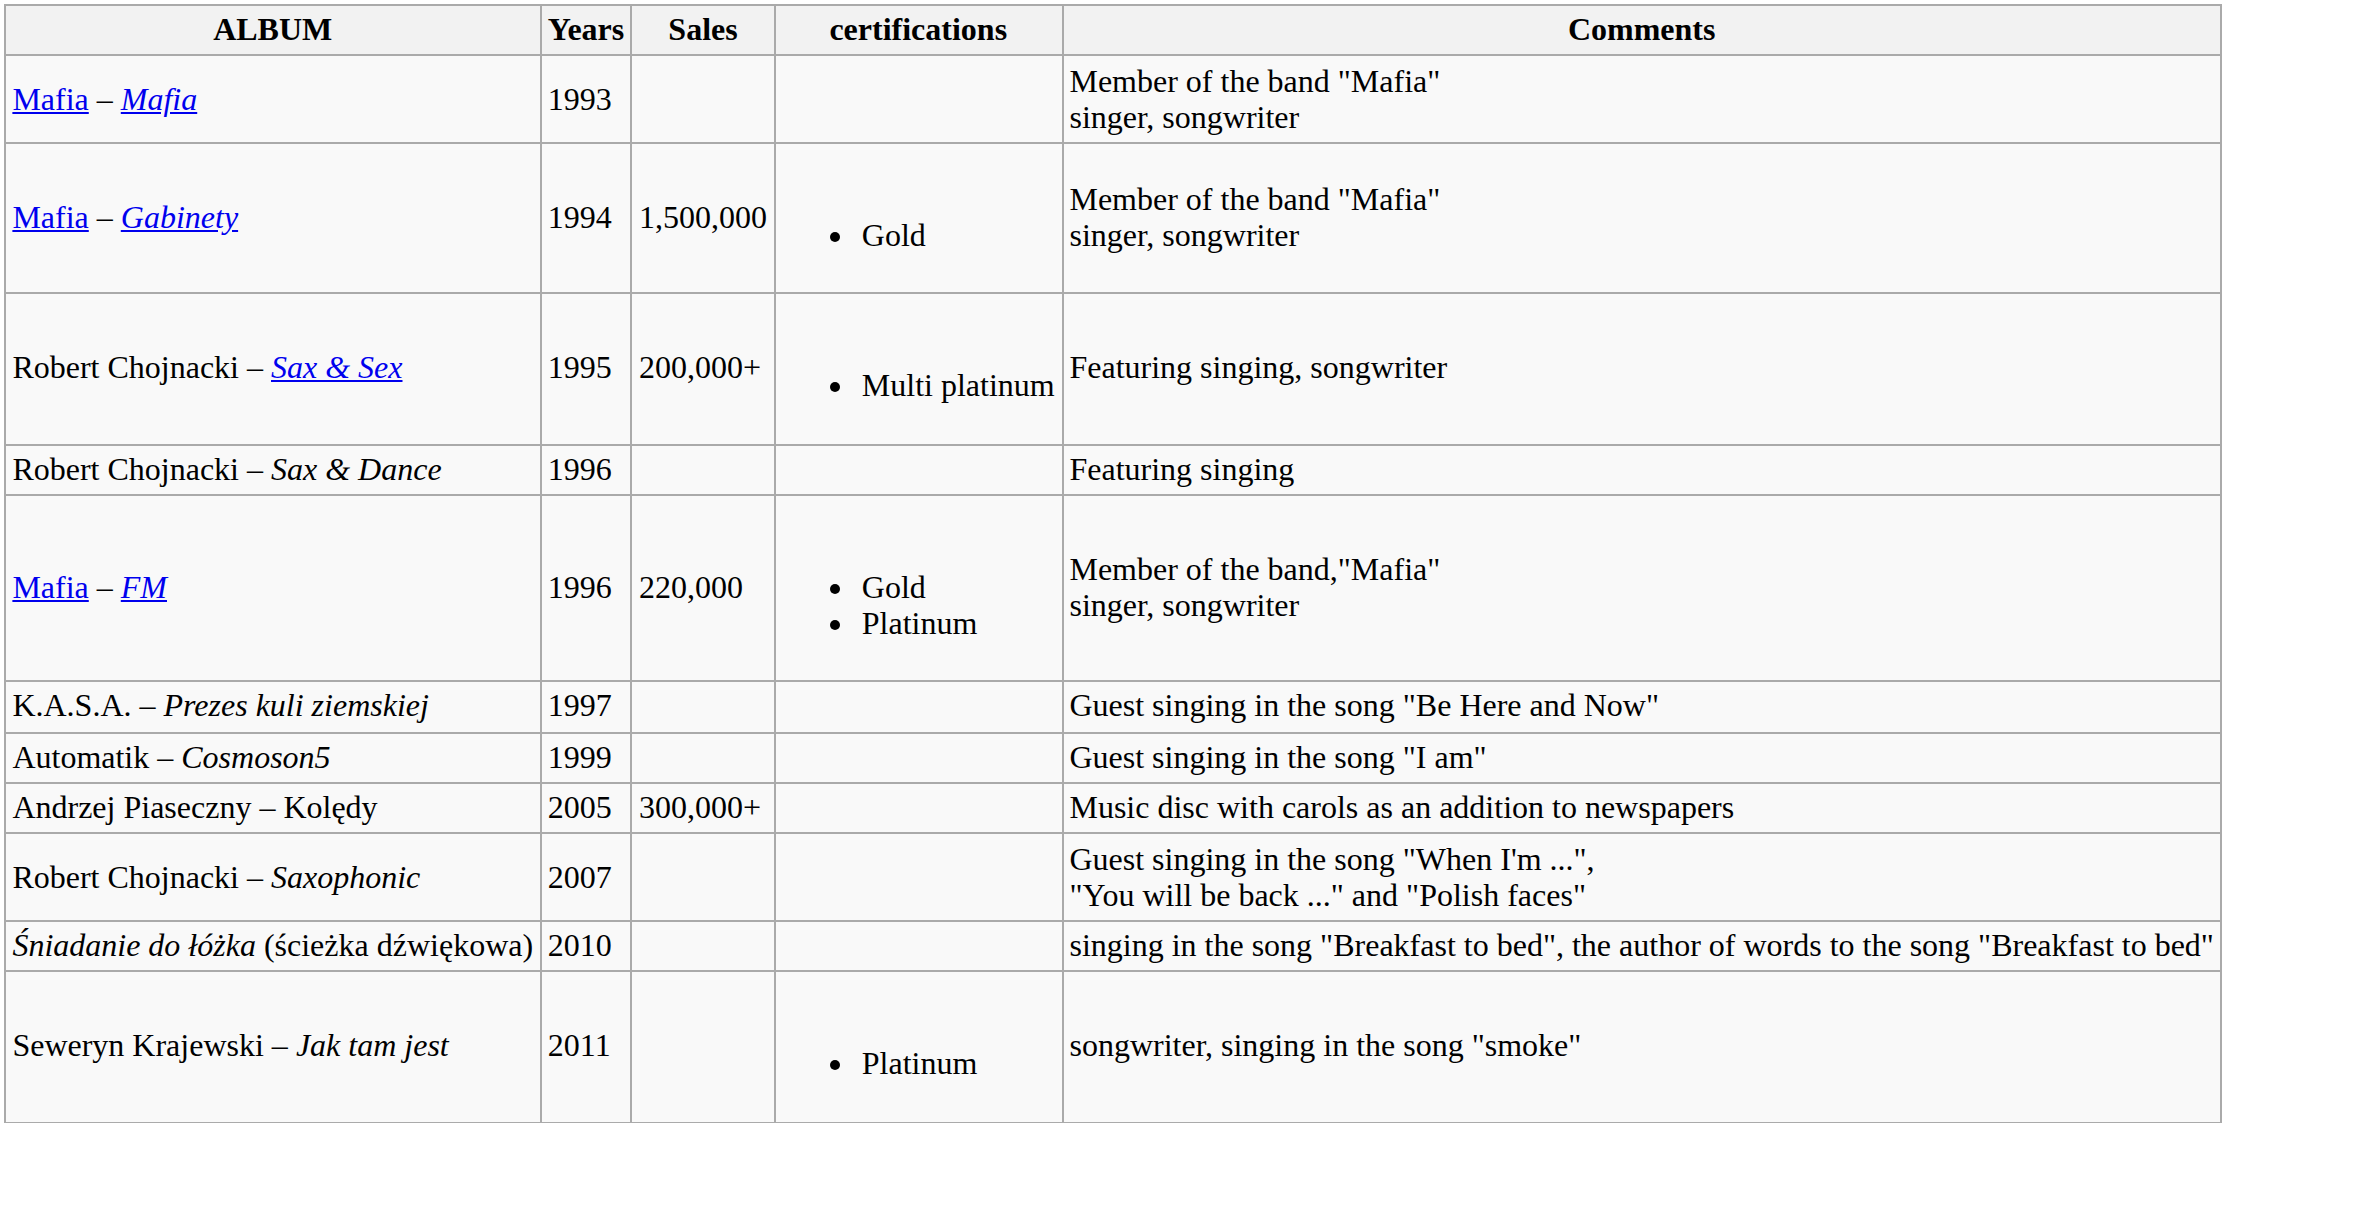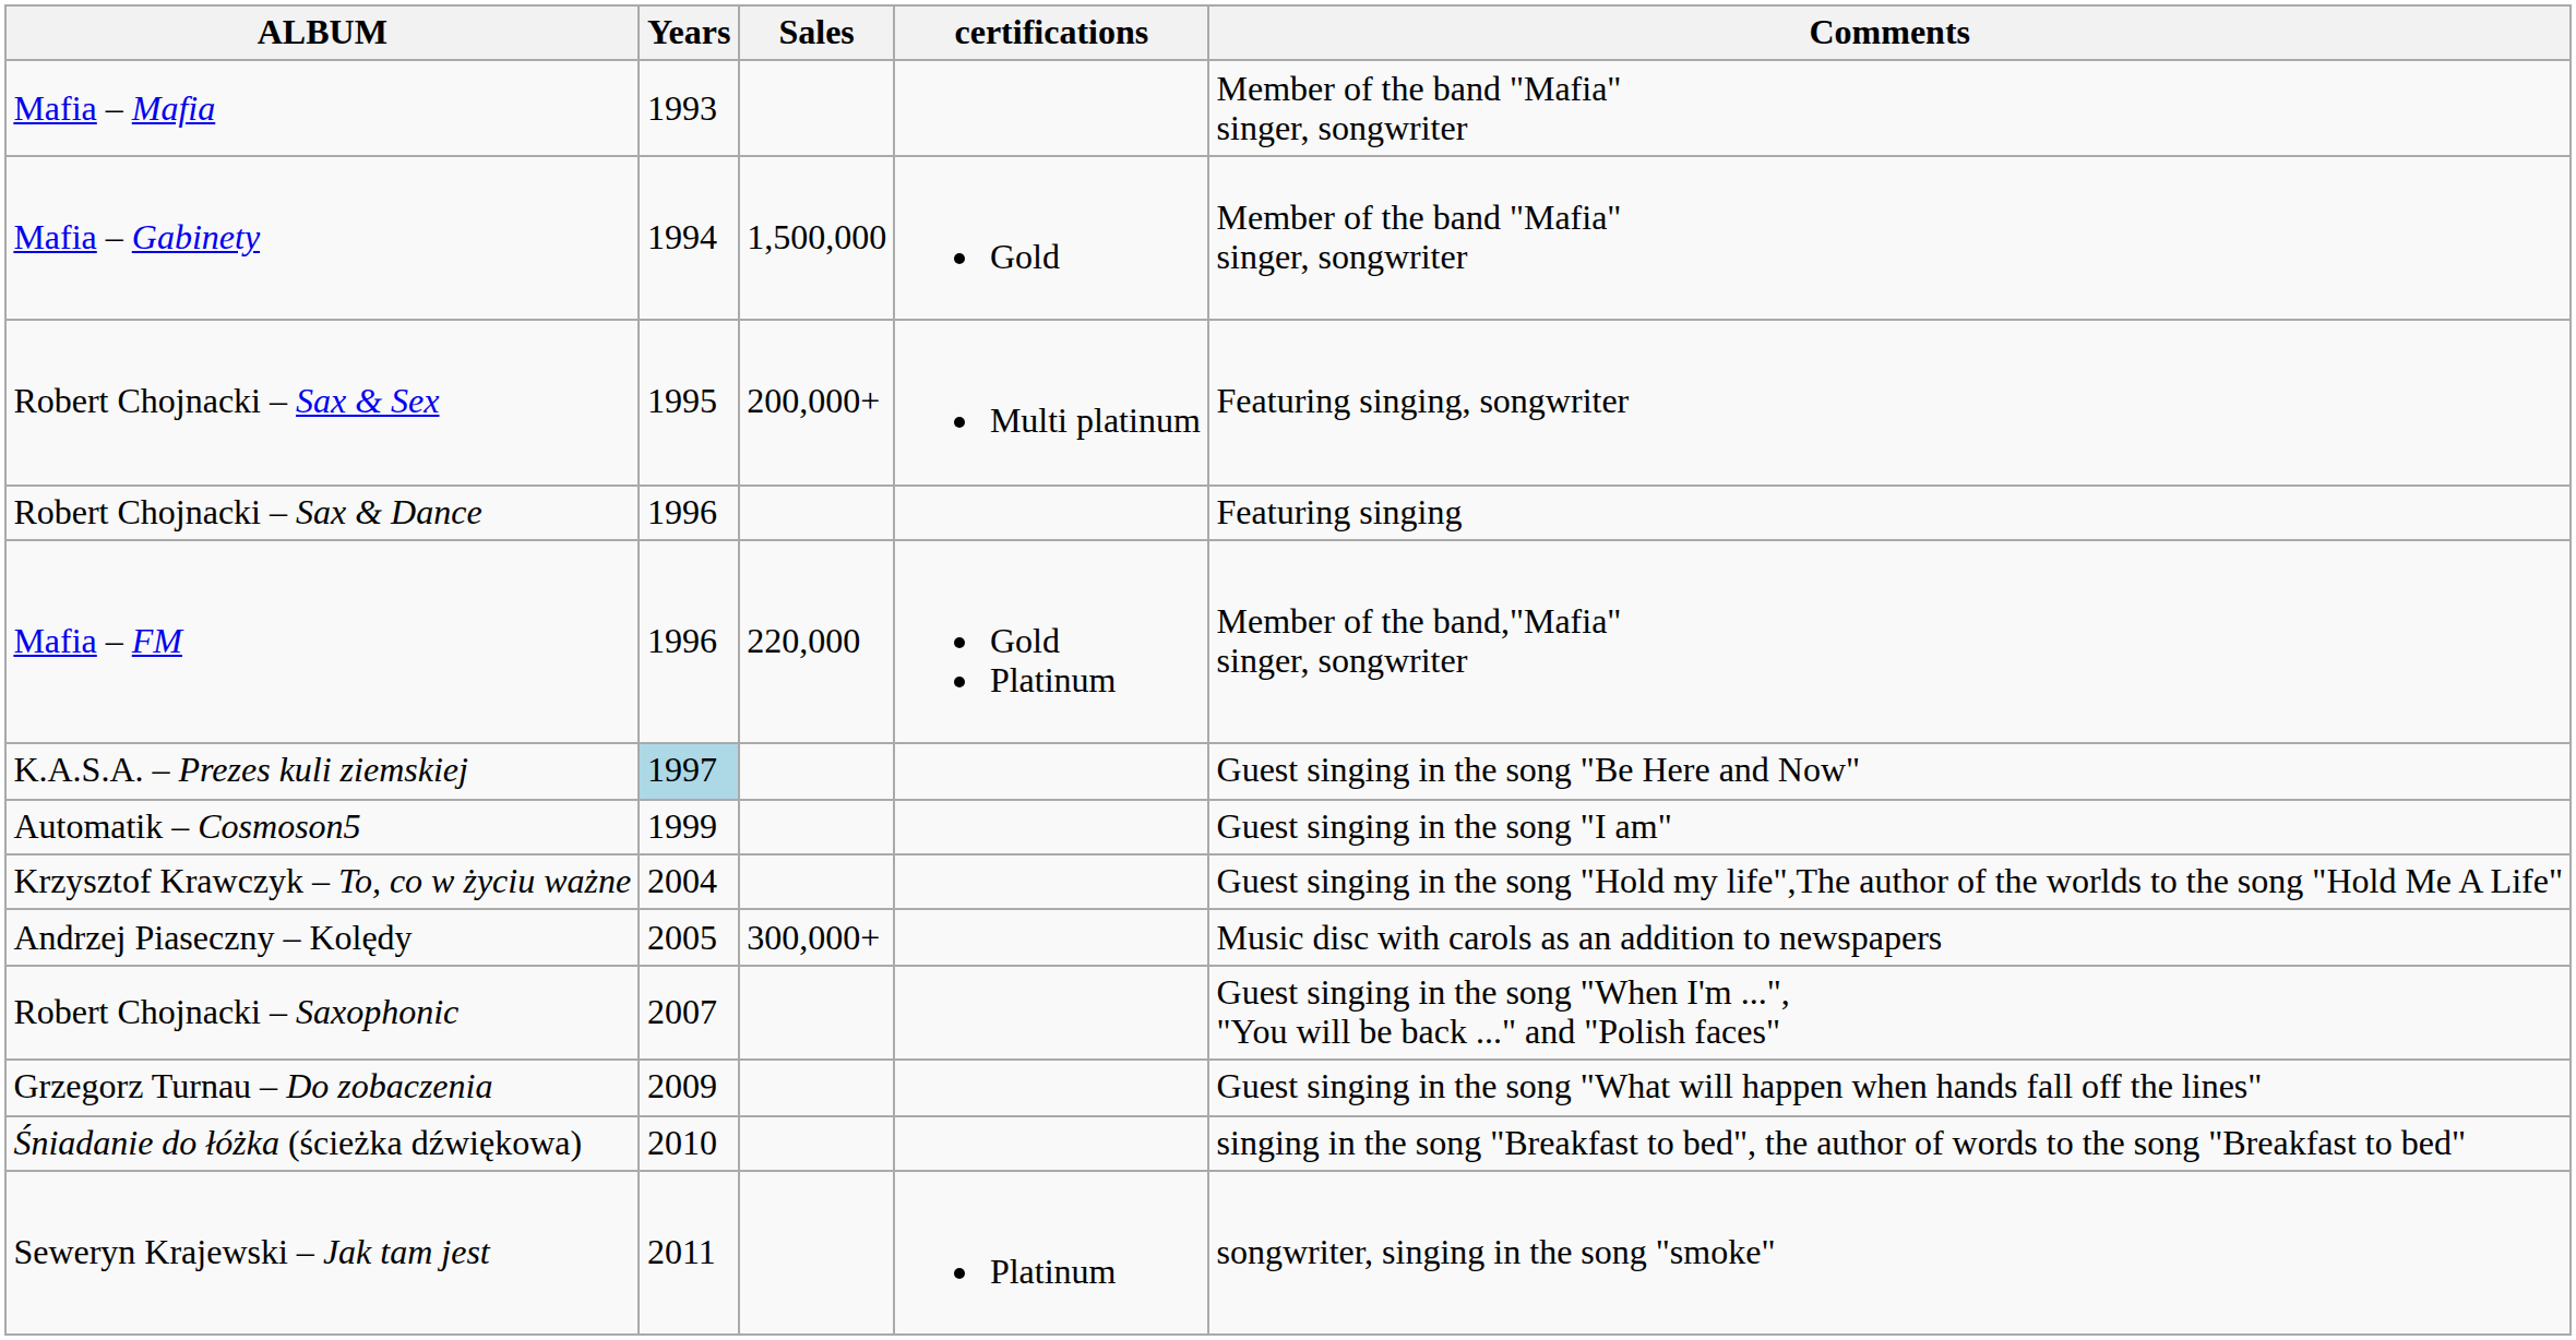K.A.S.A. – Prezes kuli ziemskiej | Years: no background -> lightblue background
+ row: Krzysztof Krawczyk – To, co w życiu ważne | 2004 | Guest singing in the song "Hold my life",The author of the worlds to the song "Hold Me A Life"
+ row: Grzegorz Turnau – Do zobaczenia | 2009 | Guest singing in the song "What will happen when hands fall off the lines"
